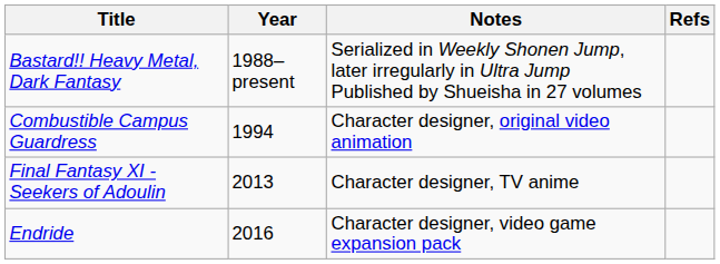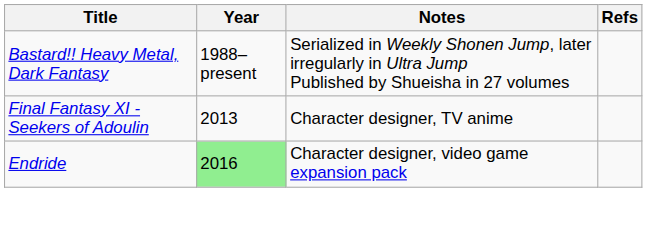- row: Combustible Campus Guardress | 1994 | Character designer, original video animation
Endride | Year: no background -> lightgreen background
